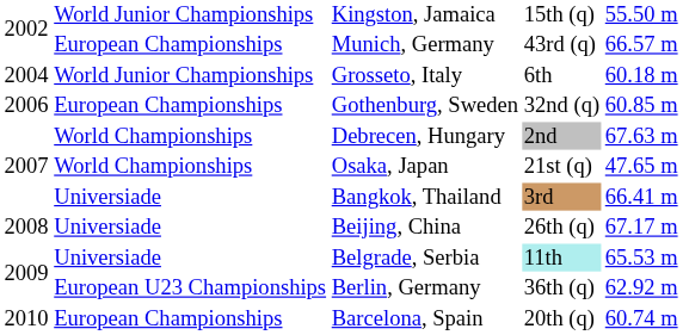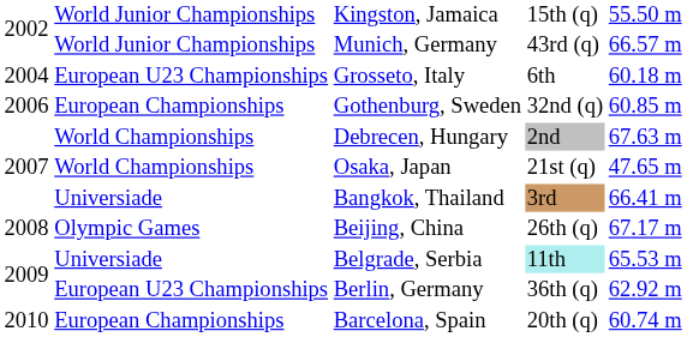Munich, Germany | column 2: European Championships -> World Junior Championships
Grosseto, Italy | column 2: World Junior Championships -> European U23 Championships
Beijing, China | column 2: Universiade -> Olympic Games
